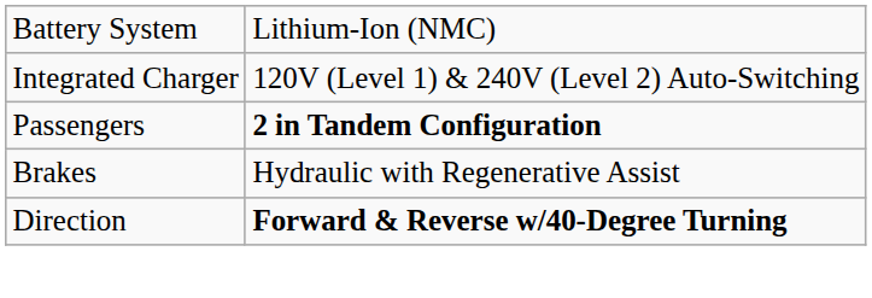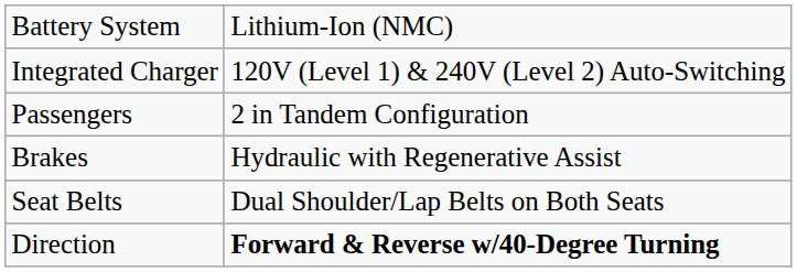Passengers | column 2: bold -> normal
+ row: Seat Belts | Dual Shoulder/Lap Belts on Both Seats
